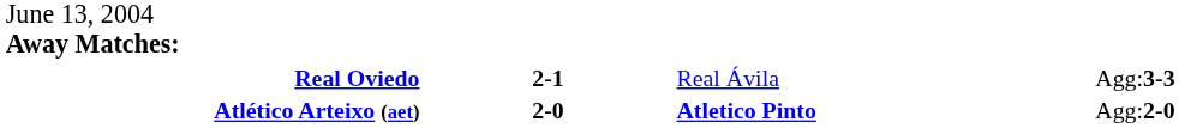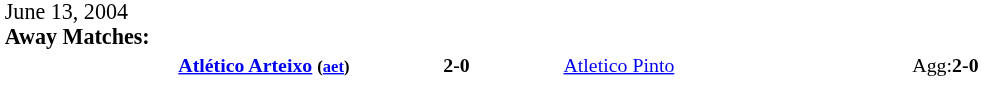- row: Real Oviedo | 2-1 | Real Ávila | Agg:3-3
Atlético Arteixo (aet) | column 3: bold -> normal
